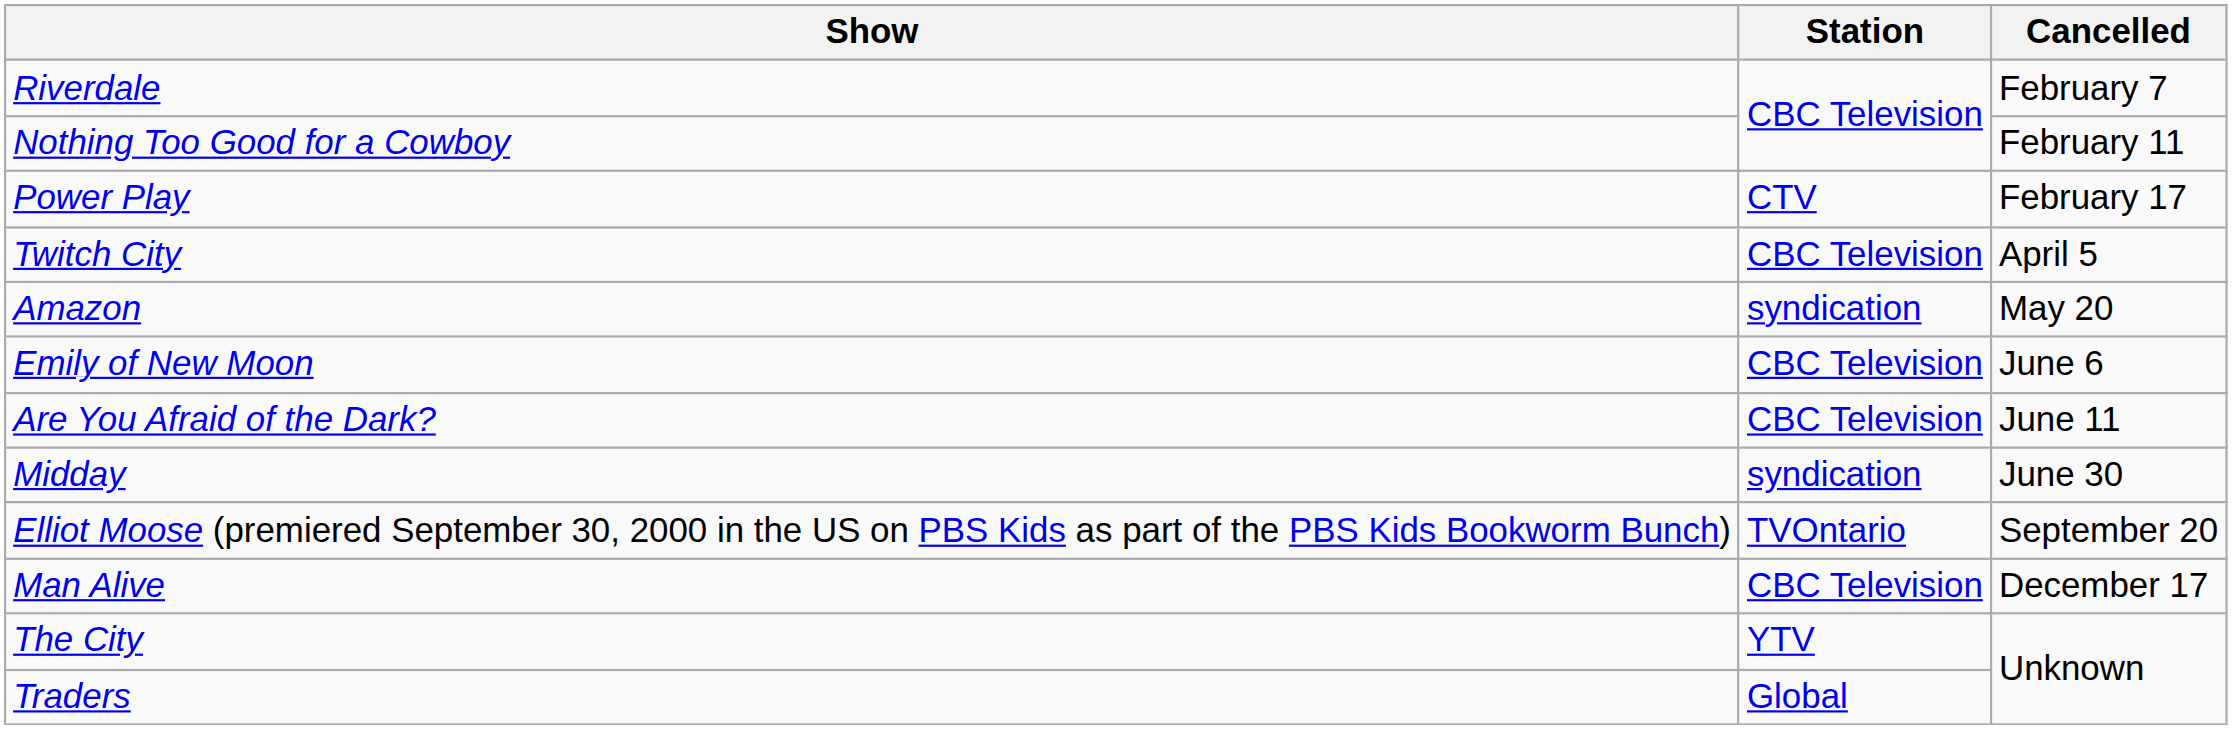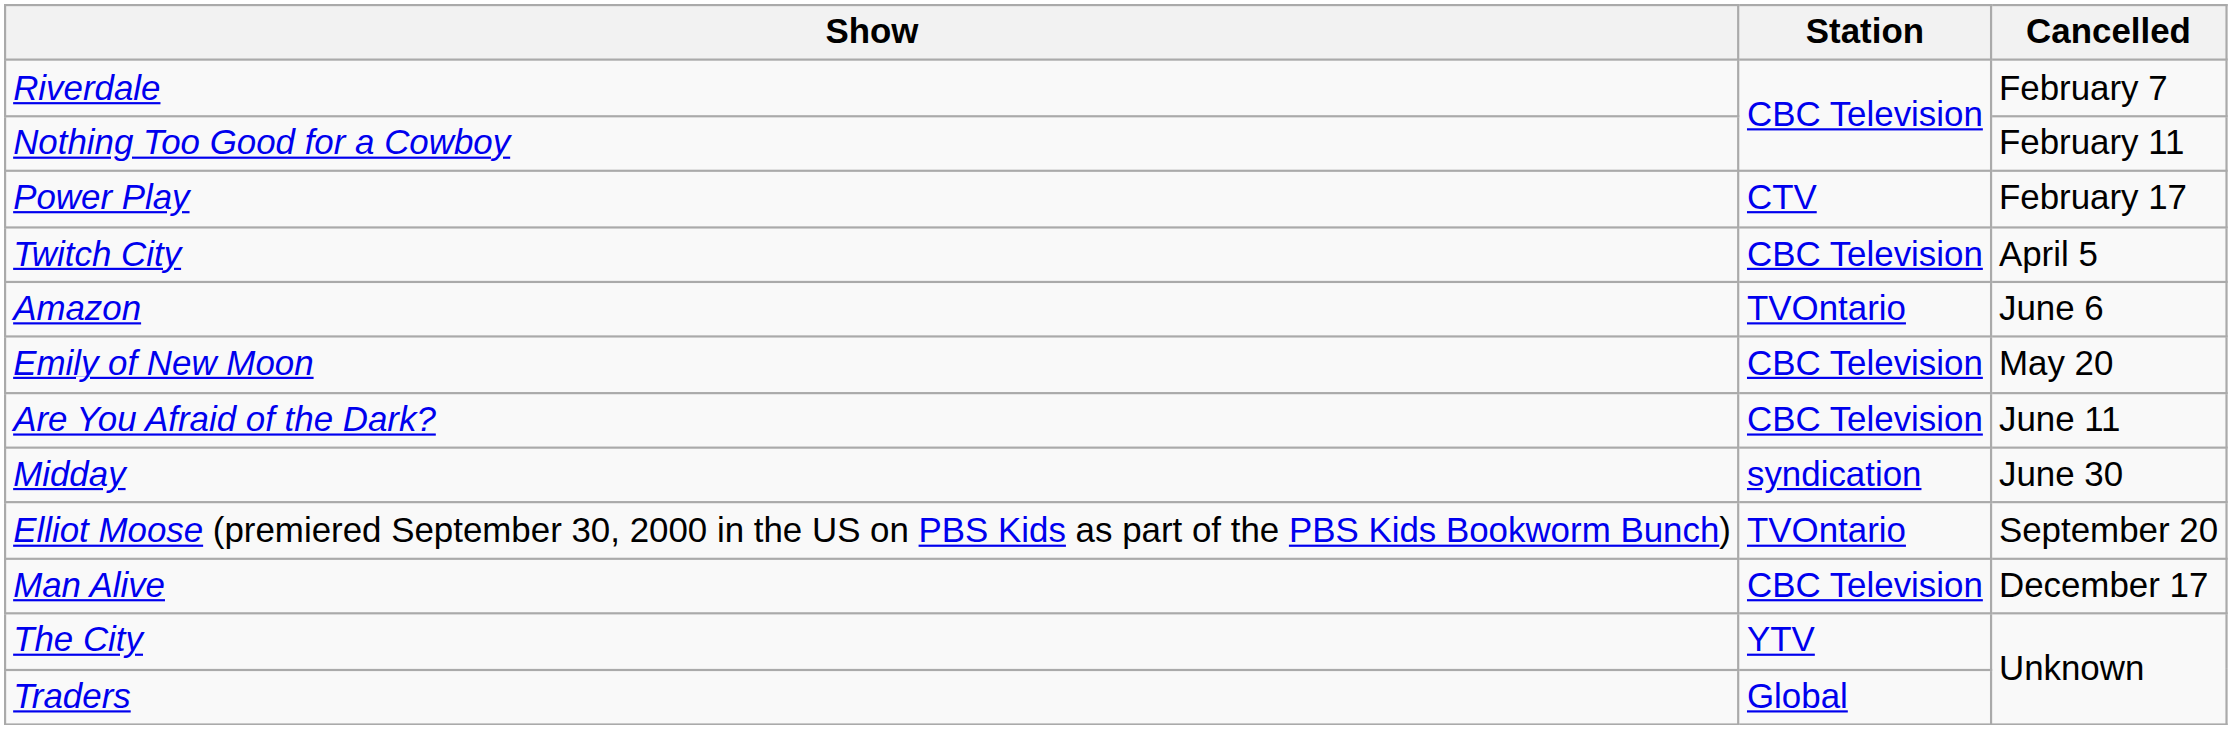Amazon | Station: syndication -> TVOntario
Amazon | Cancelled: May 20 -> June 6
Emily of New Moon | Cancelled: June 6 -> May 20
